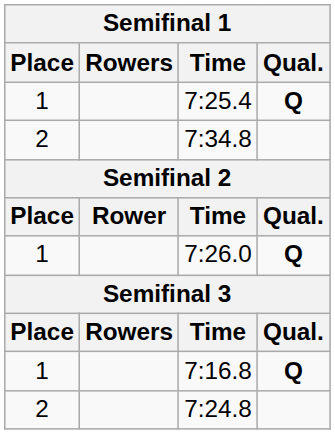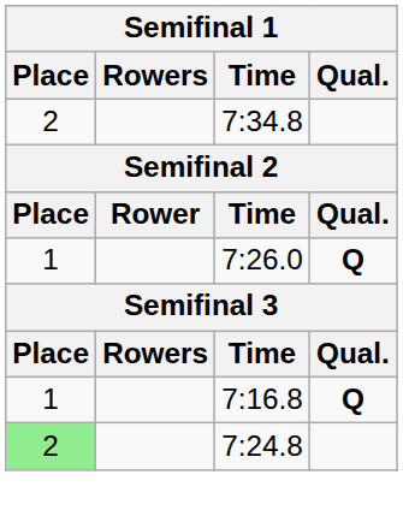- row: 1 | 7:25.4 | Q
7:24.8 | Place: no background -> lightgreen background
